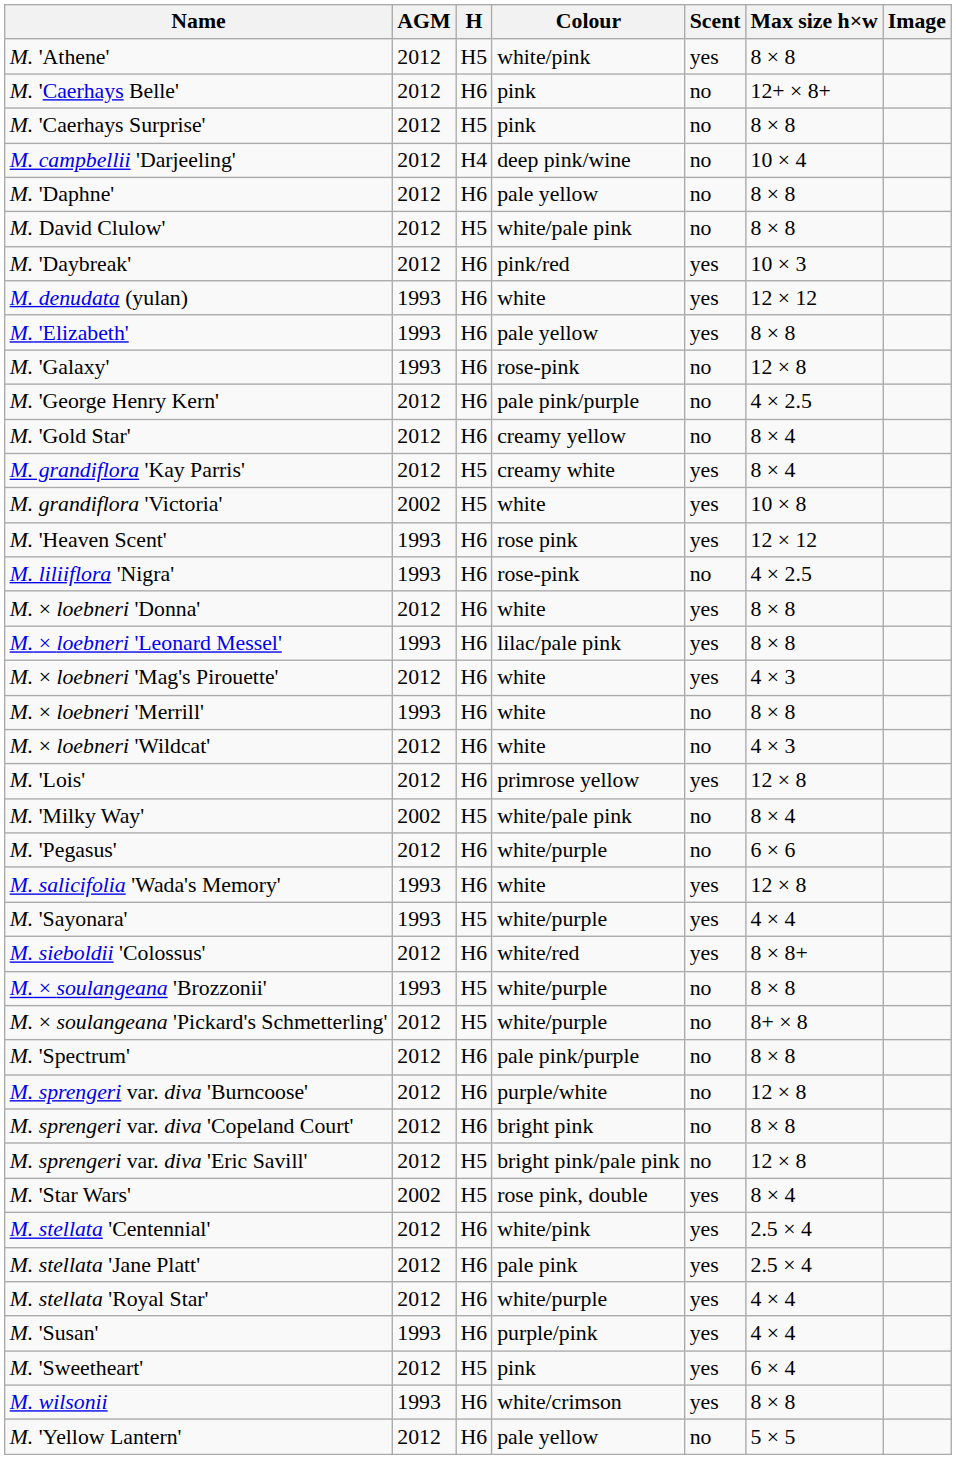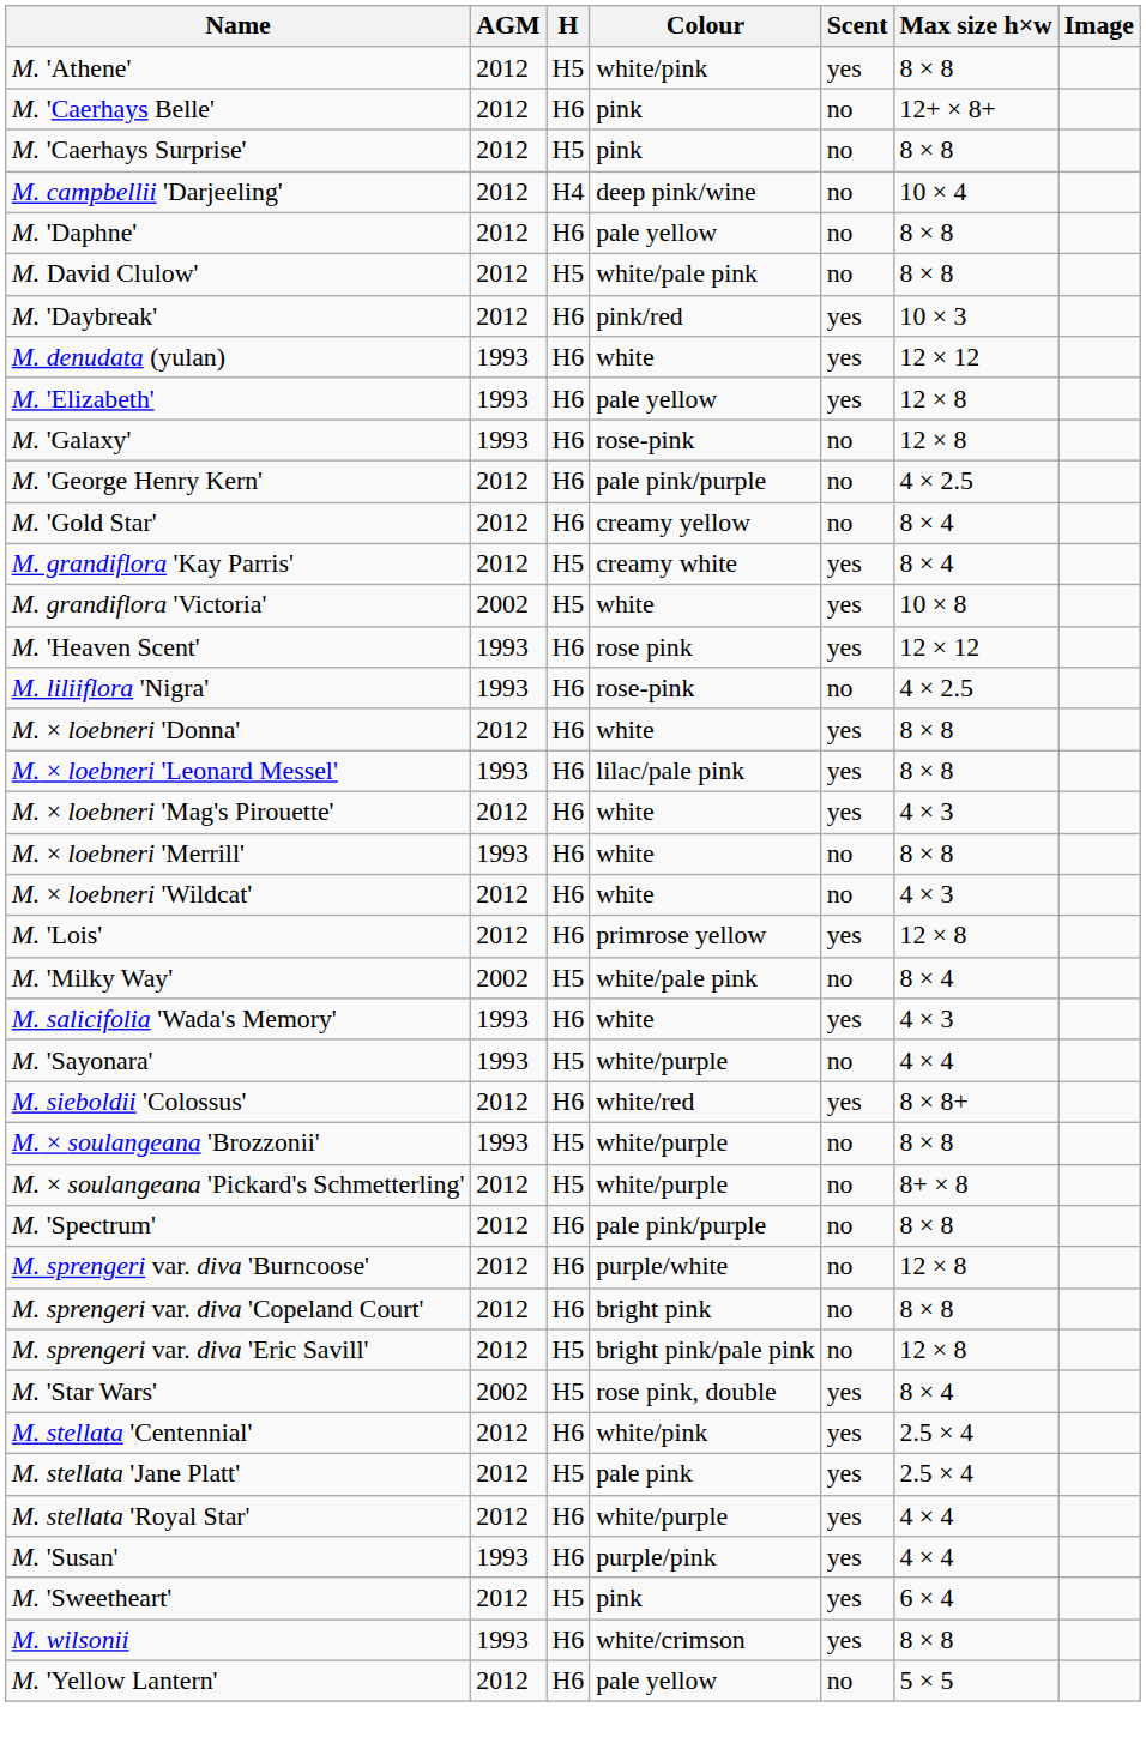M. 'Elizabeth' | Max size h×w: 8 × 8 -> 12 × 8
- row: M. 'Pegasus' | 2012 | H6 | white/purple | no | 6 × 6
M. salicifolia 'Wada's Memory' | Max size h×w: 12 × 8 -> 4 × 3
M. 'Sayonara' | Scent: yes -> no
M. stellata 'Jane Platt' | H: H6 -> H5
